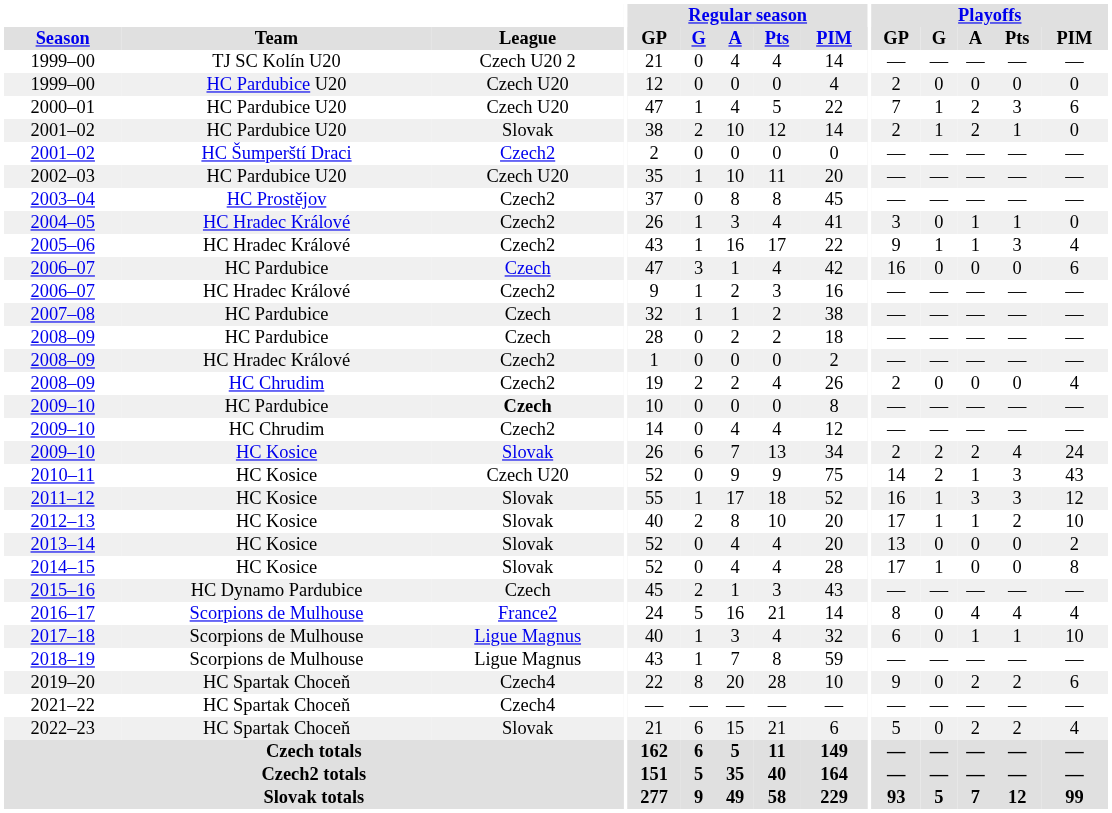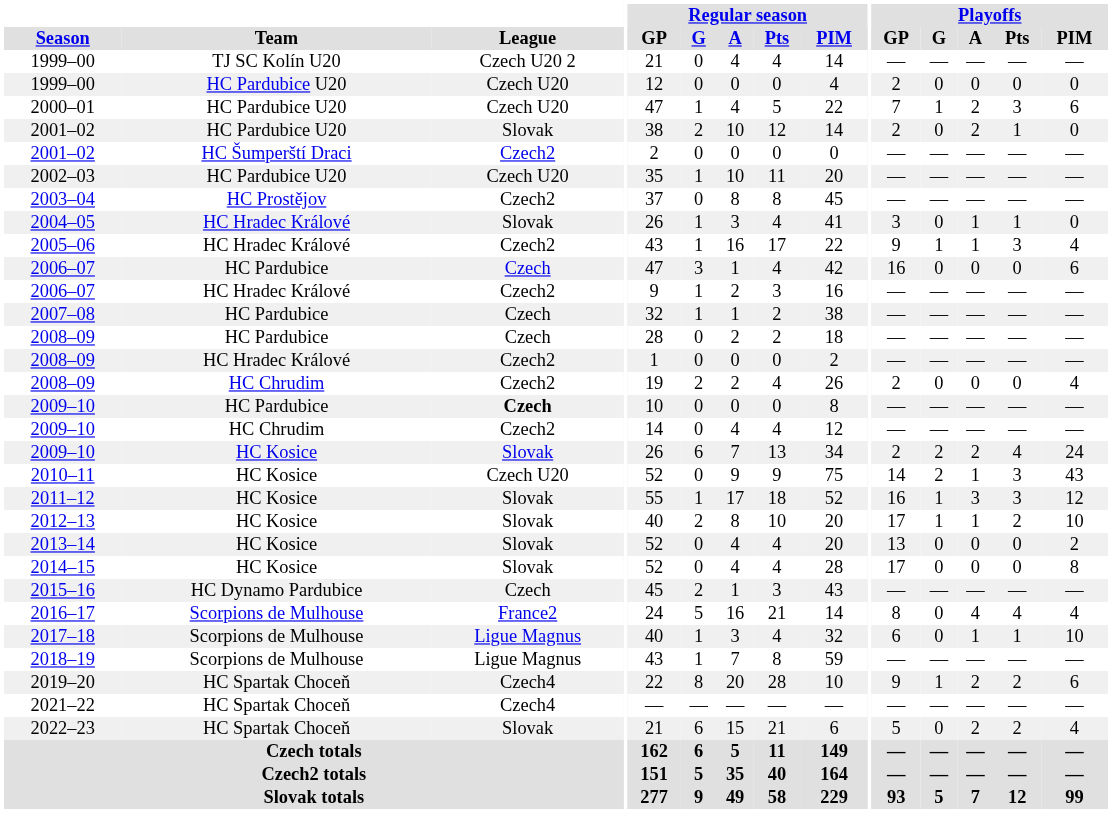2001–02 / HC Pardubice U20 | Playoffs / G: 1 -> 0
2004–05 | League: Czech2 -> Slovak
2014–15 | Playoffs / G: 1 -> 0
2019–20 | Playoffs / G: 0 -> 1
